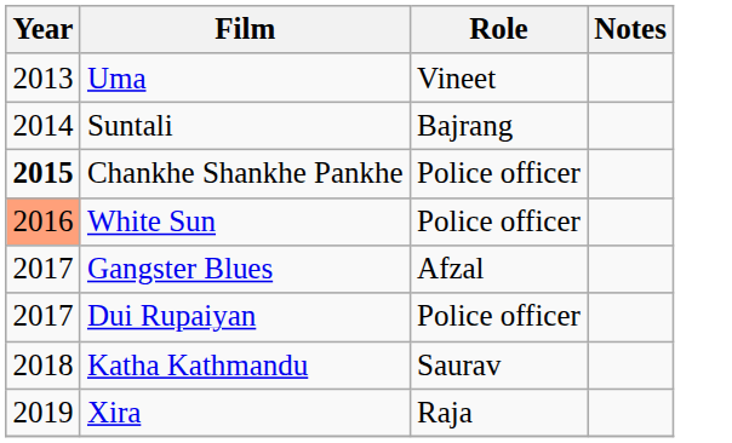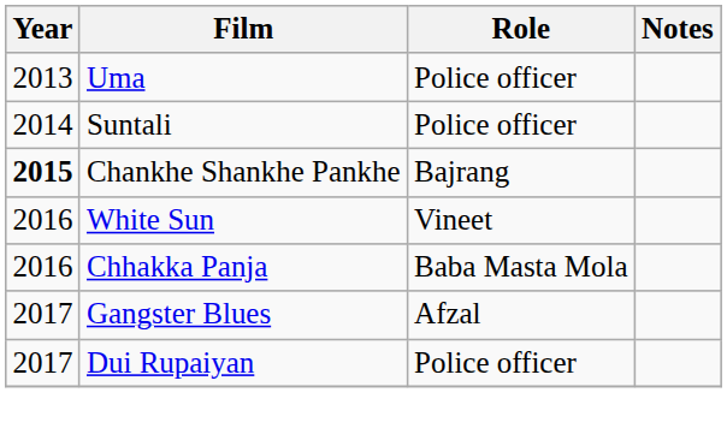Uma | Role: Vineet -> Police officer
Suntali | Role: Bajrang -> Police officer
Chankhe Shankhe Pankhe | Role: Police officer -> Bajrang
White Sun | Year: lightsalmon background -> no background
White Sun | Role: Police officer -> Vineet
+ row: 2016 | Chhakka Panja | Baba Masta Mola
- row: 2018 | Katha Kathmandu | Saurav
- row: 2019 | Xira | Raja
